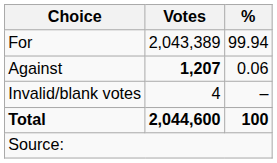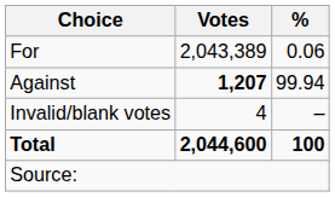For | %: 99.94 -> 0.06
Against | %: 0.06 -> 99.94
